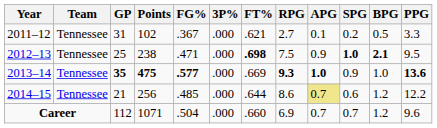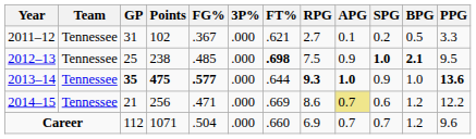2012–13 | FG%: .471 -> .485
2013–14 | FT%: .669 -> .644
2014–15 | FG%: .485 -> .471
2014–15 | FT%: .644 -> .669
